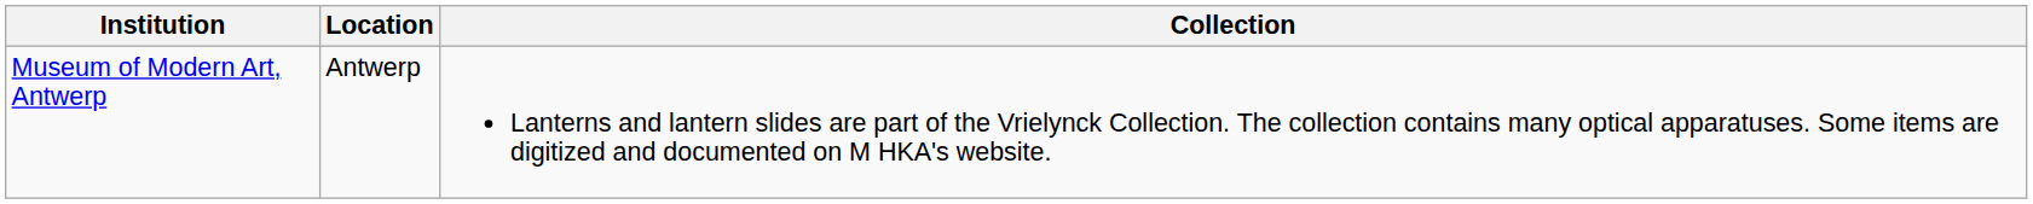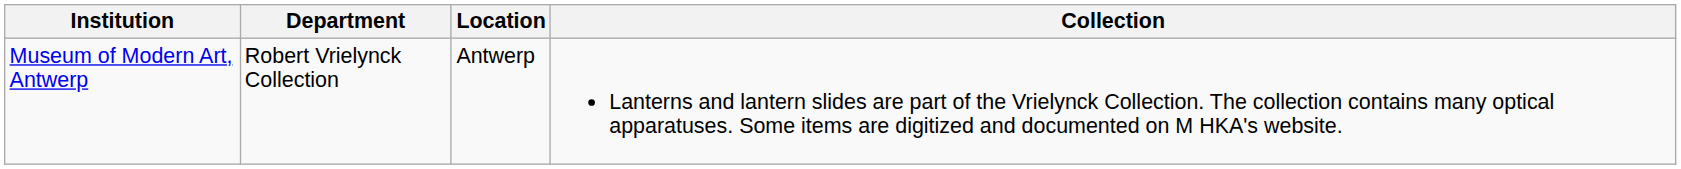+ column: Department | Robert Vrielynck Collection
